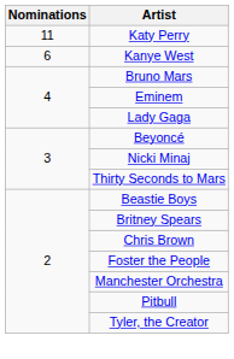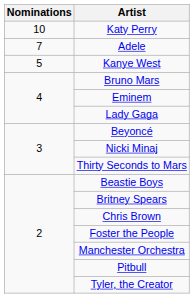Katy Perry | Nominations: 11 -> 10
+ row: 7 | Adele
Kanye West | Nominations: 6 -> 5
